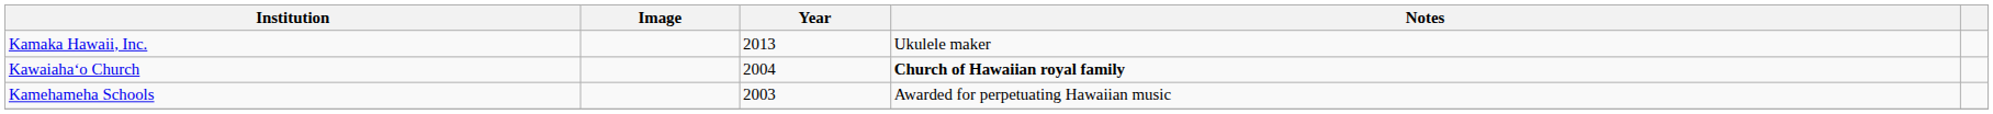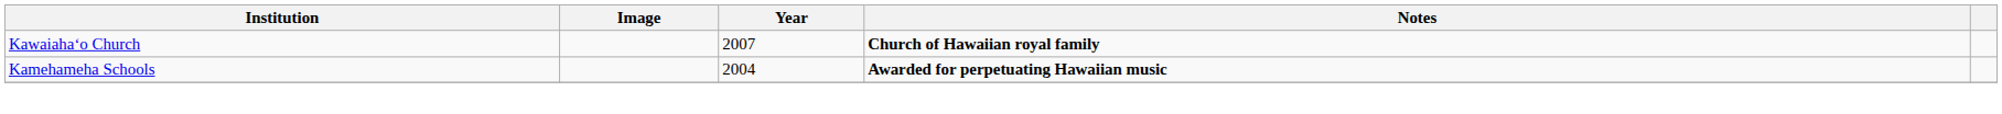- row: Kamaka Hawaii, Inc. | 2013 | Ukulele maker
Kawaiahaʻo Church | Year: 2004 -> 2007
Kamehameha Schools | Year: 2003 -> 2004
Kamehameha Schools | Notes: normal -> bold
